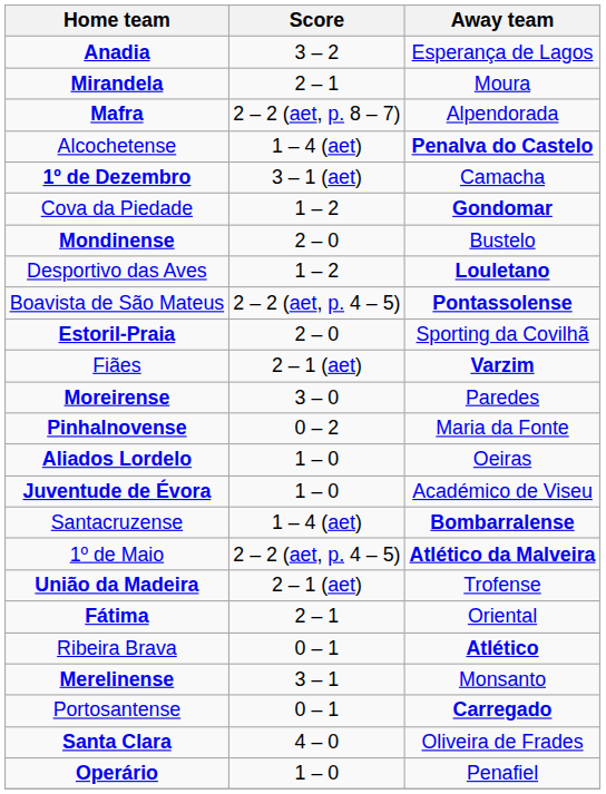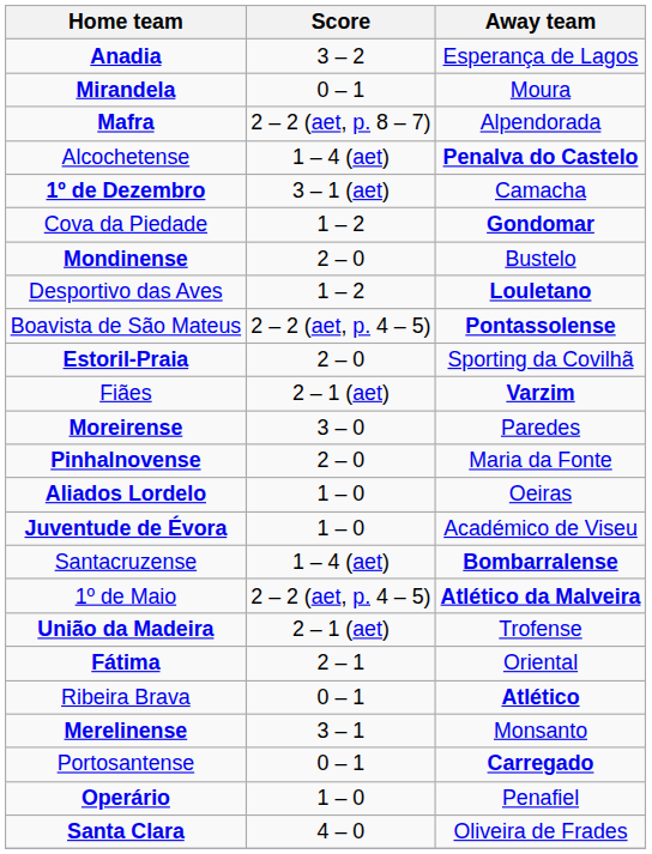Mirandela | Score: 2 – 1 -> 0 – 1
Pinhalnovense | Score: 0 – 2 -> 2 – 0
rows swapped: Operário <-> Santa Clara
